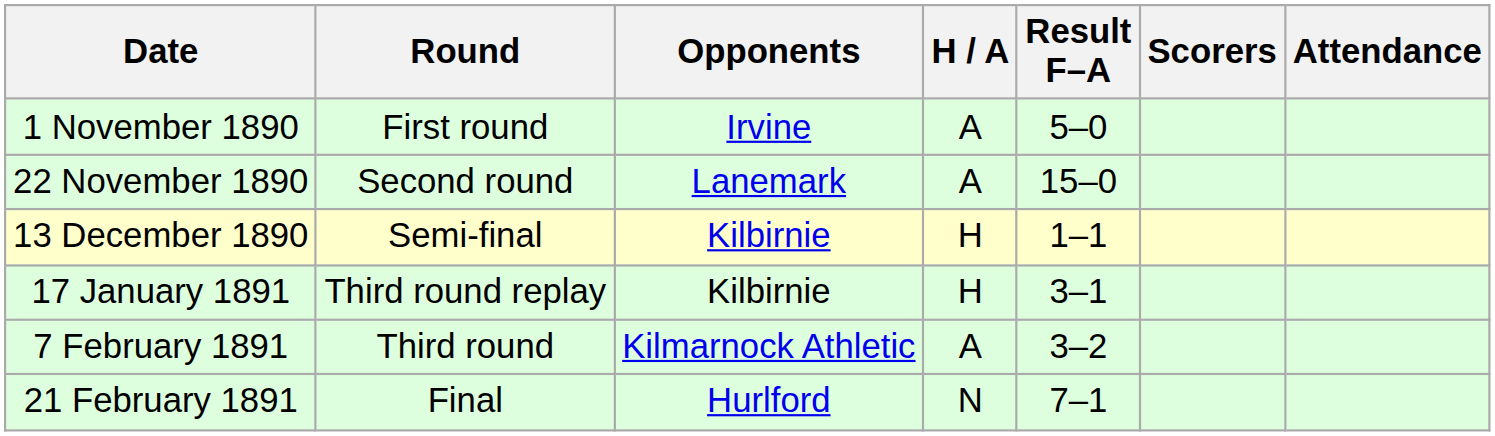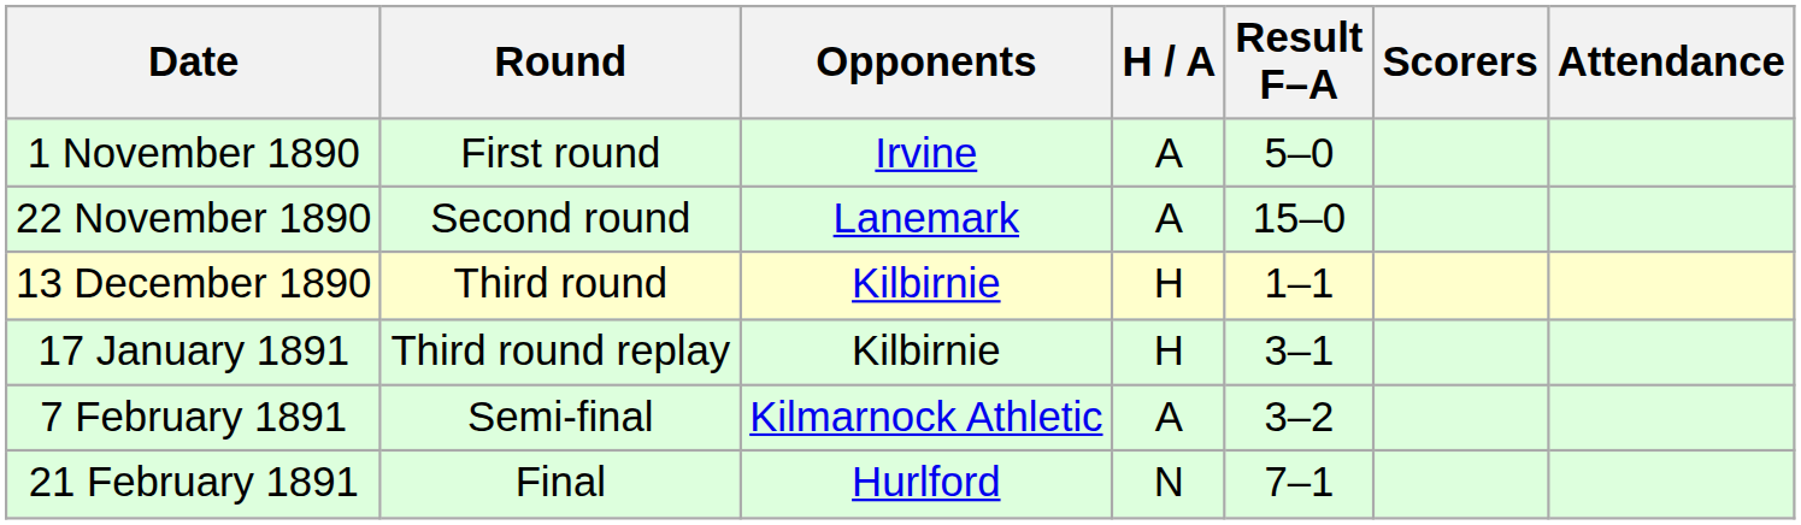13 December 1890 | Round: Semi-final -> Third round
7 February 1891 | Round: Third round -> Semi-final
